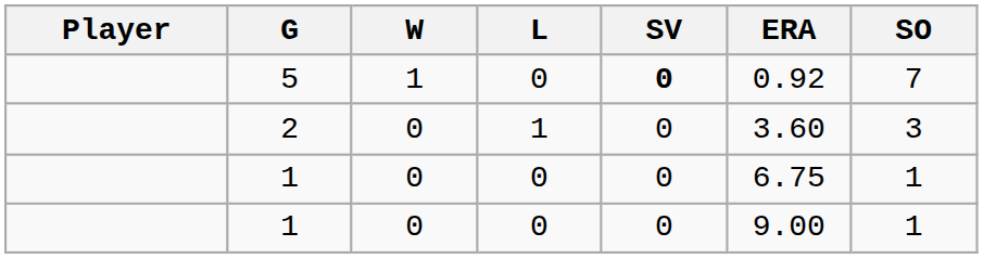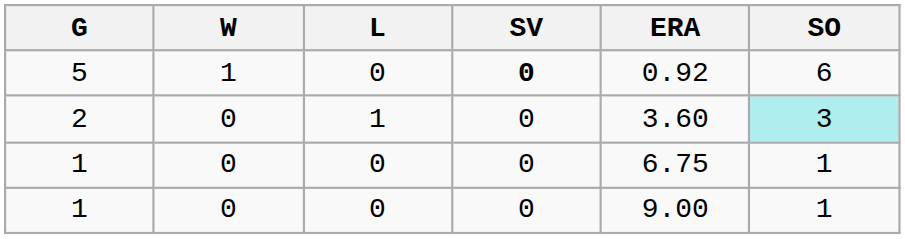- column: Player
5 | SO: 7 -> 6
2 | SO: no background -> paleturquoise background
